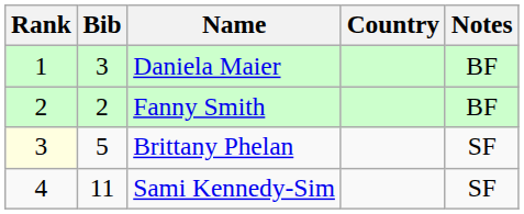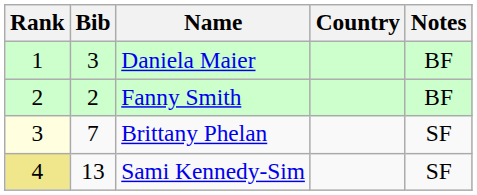Brittany Phelan | Bib: 5 -> 7
Sami Kennedy-Sim | Rank: no background -> khaki background
Sami Kennedy-Sim | Bib: 11 -> 13
